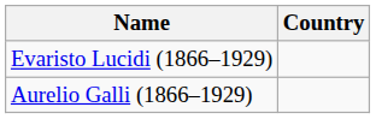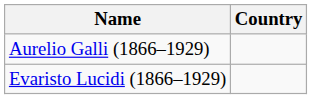rows swapped: Evaristo Lucidi (1866–1929) <-> Aurelio Galli (1866–1929)
